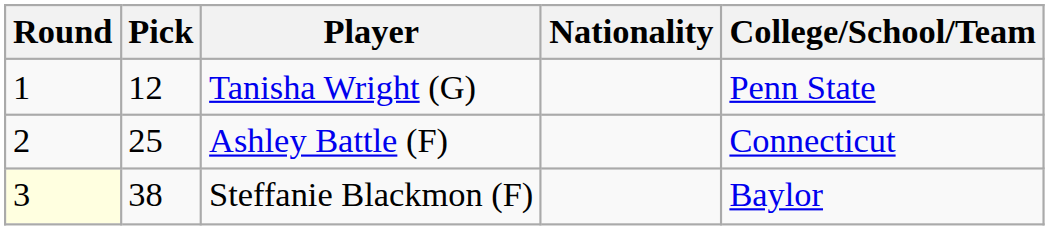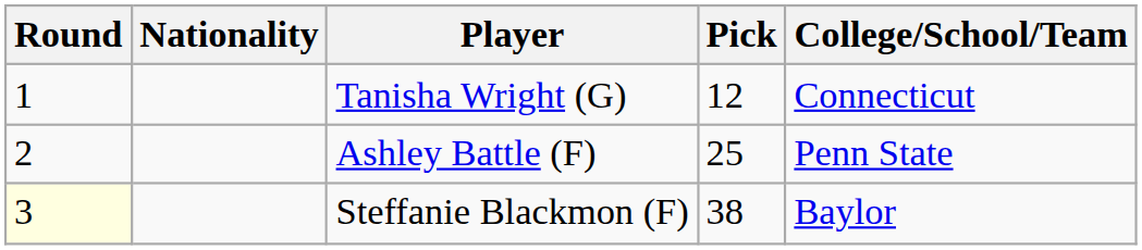columns swapped: Pick <-> Nationality
Tanisha Wright (G) | College/School/Team: Penn State -> Connecticut
Ashley Battle (F) | College/School/Team: Connecticut -> Penn State
